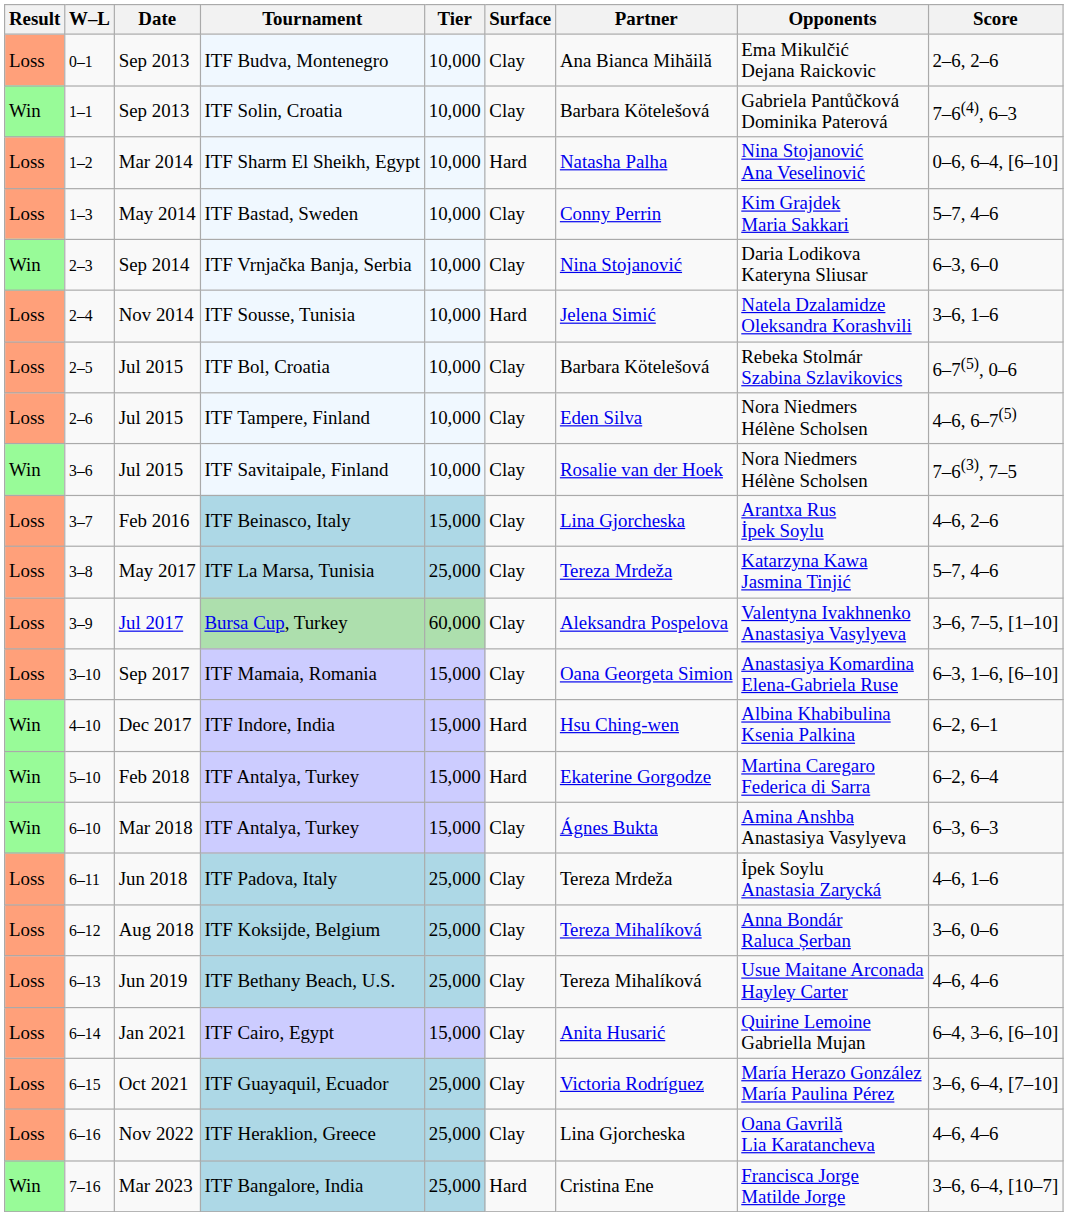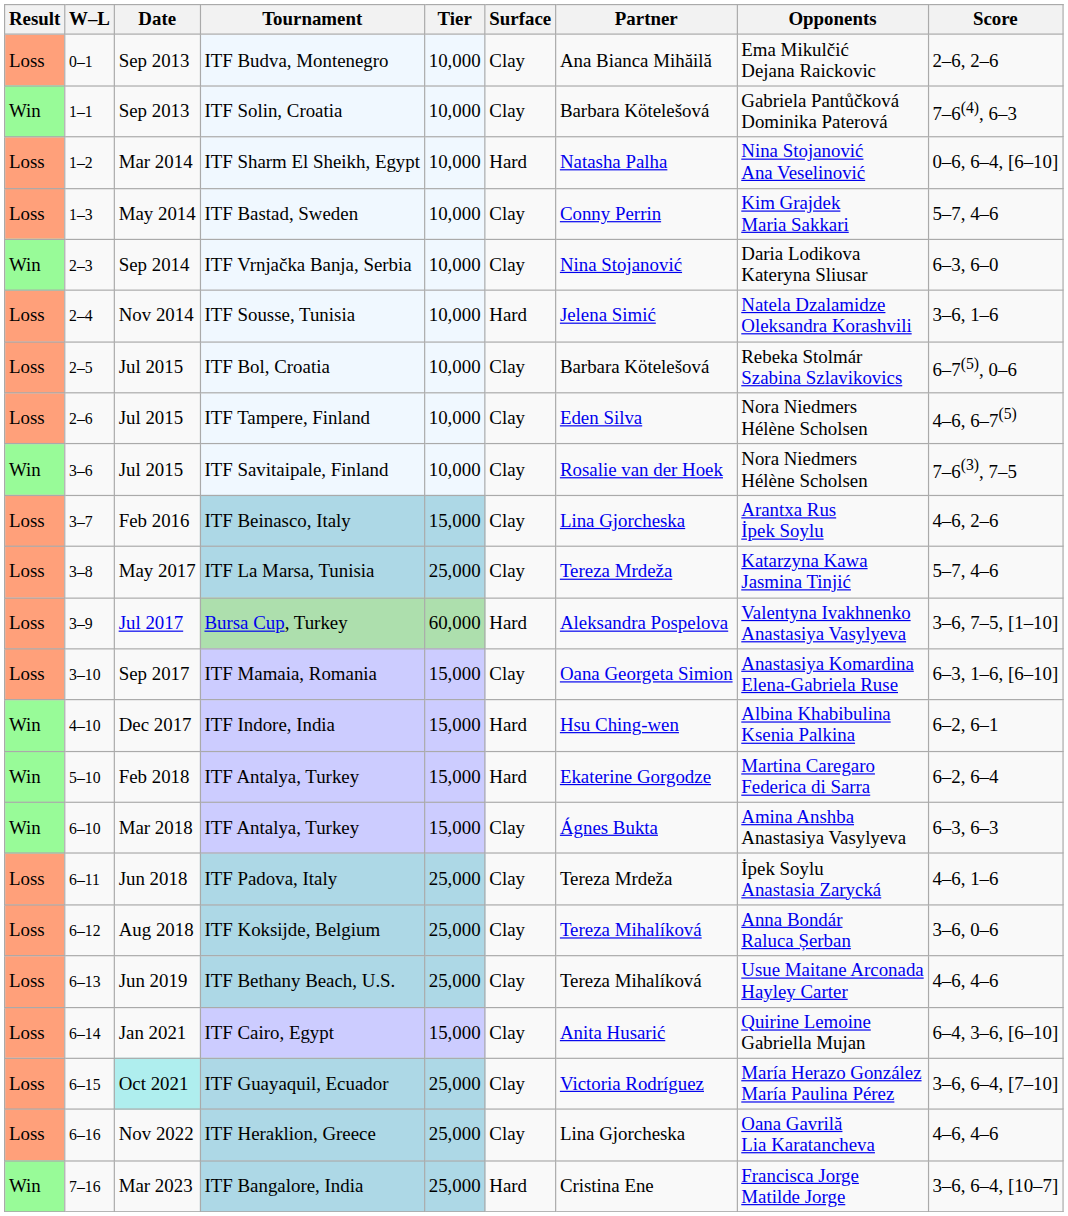Bursa Cup, Turkey | Surface: Clay -> Hard
ITF Guayaquil, Ecuador | Date: no background -> paleturquoise background
